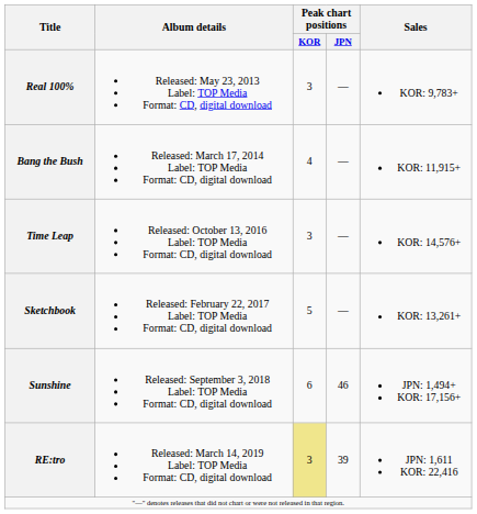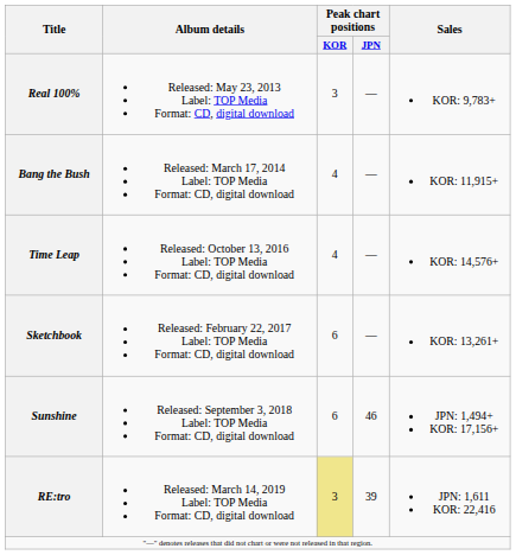Time Leap | Peak chart positions / KOR: 3 -> 4
Sketchbook | Peak chart positions / KOR: 5 -> 6
